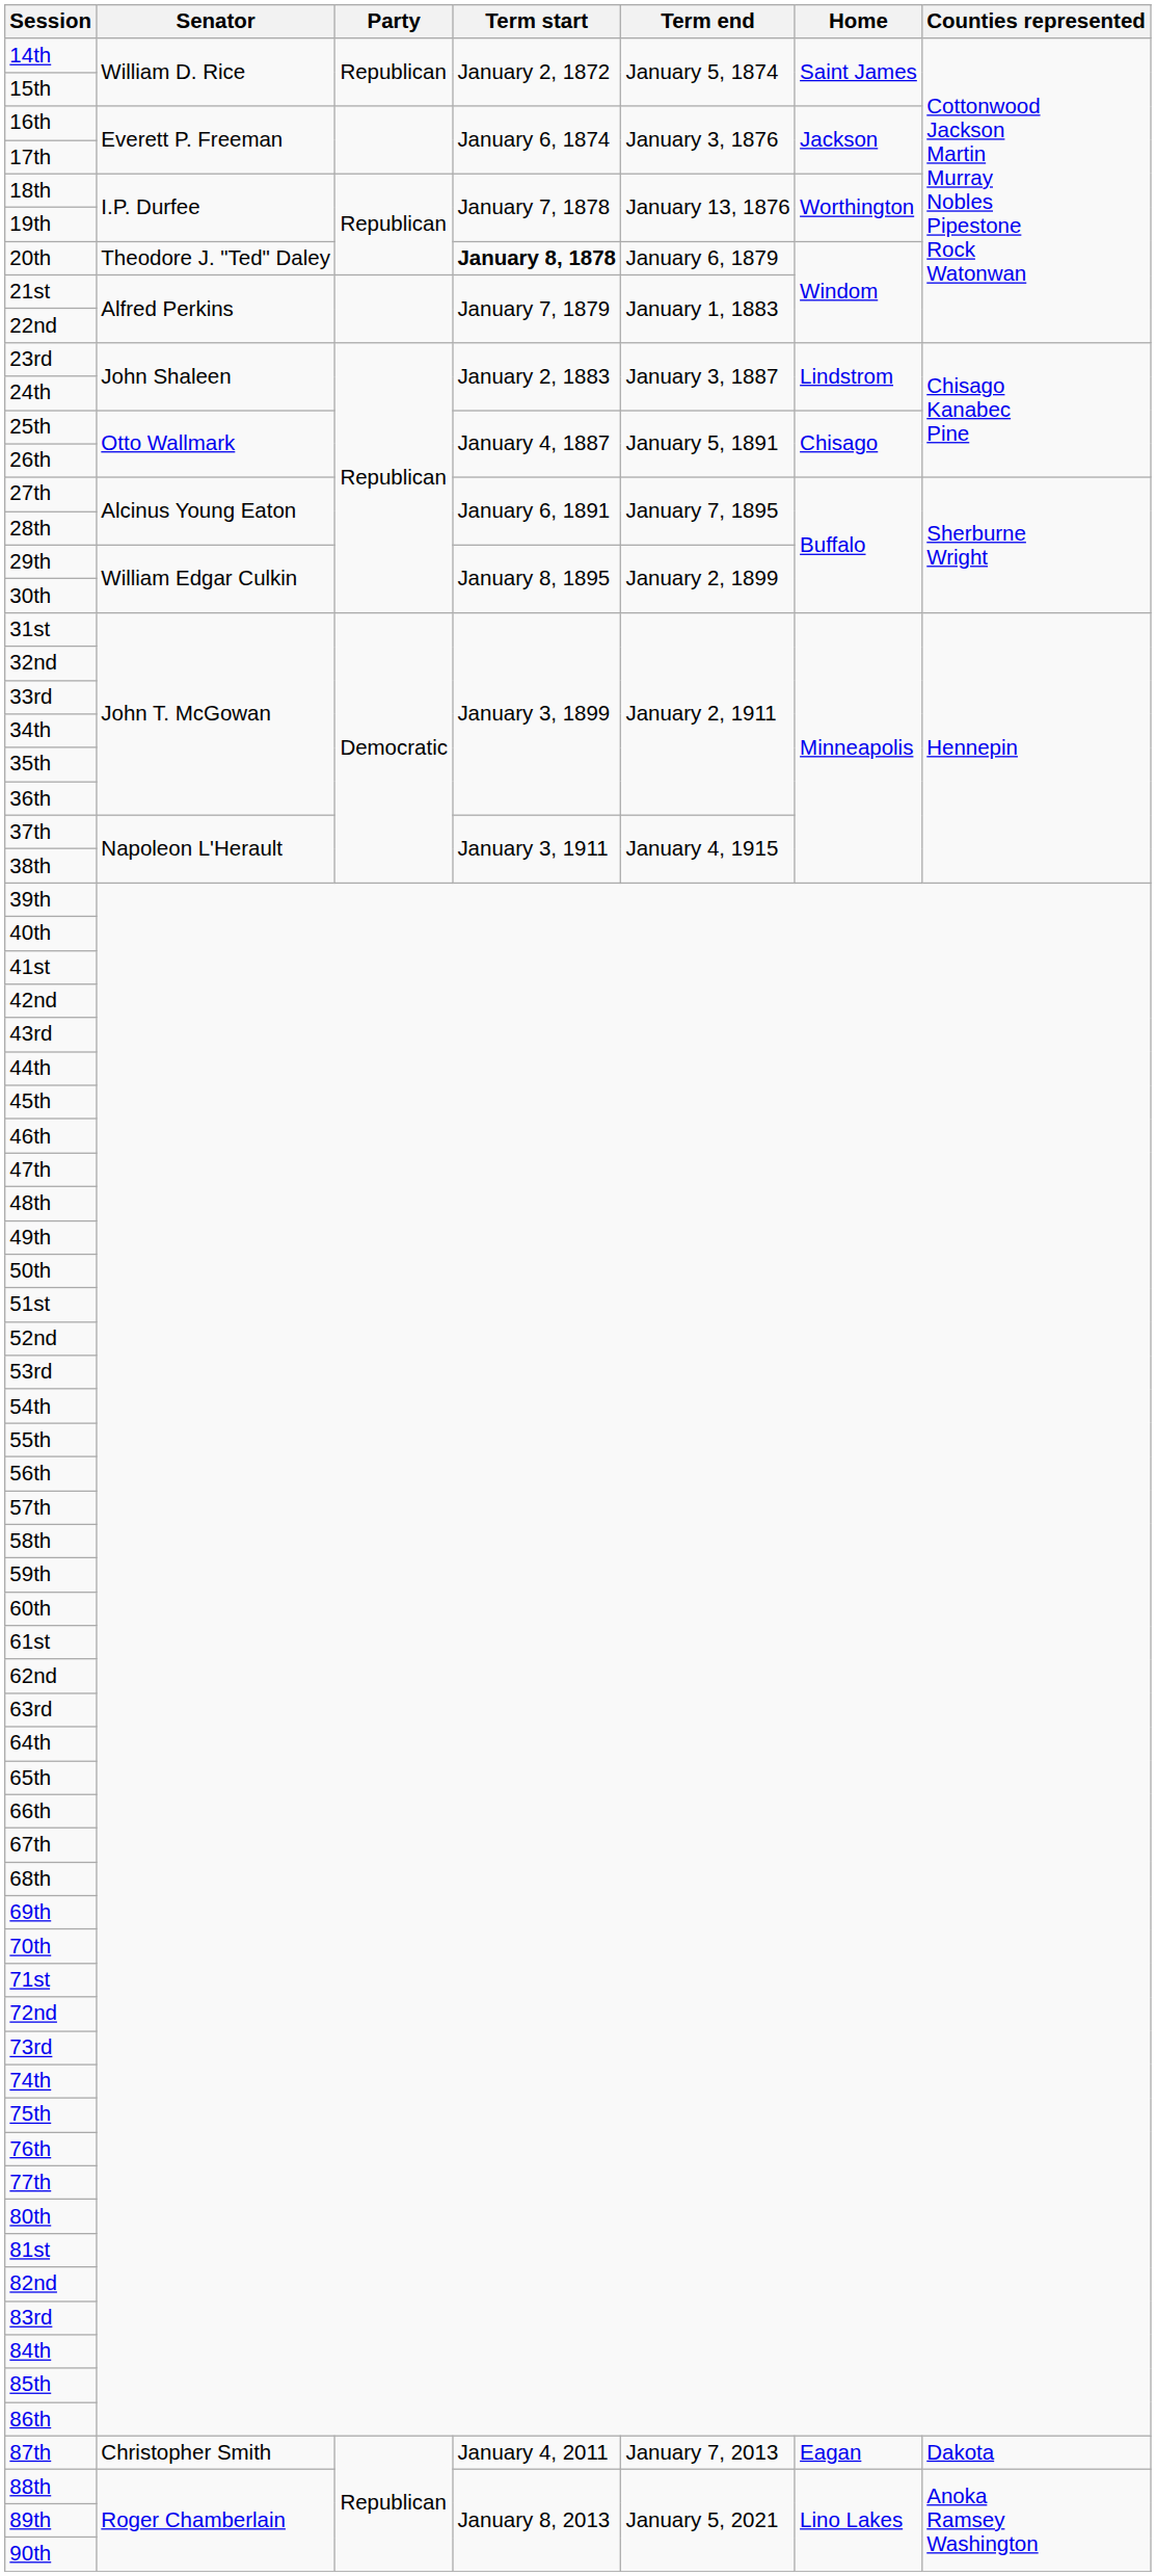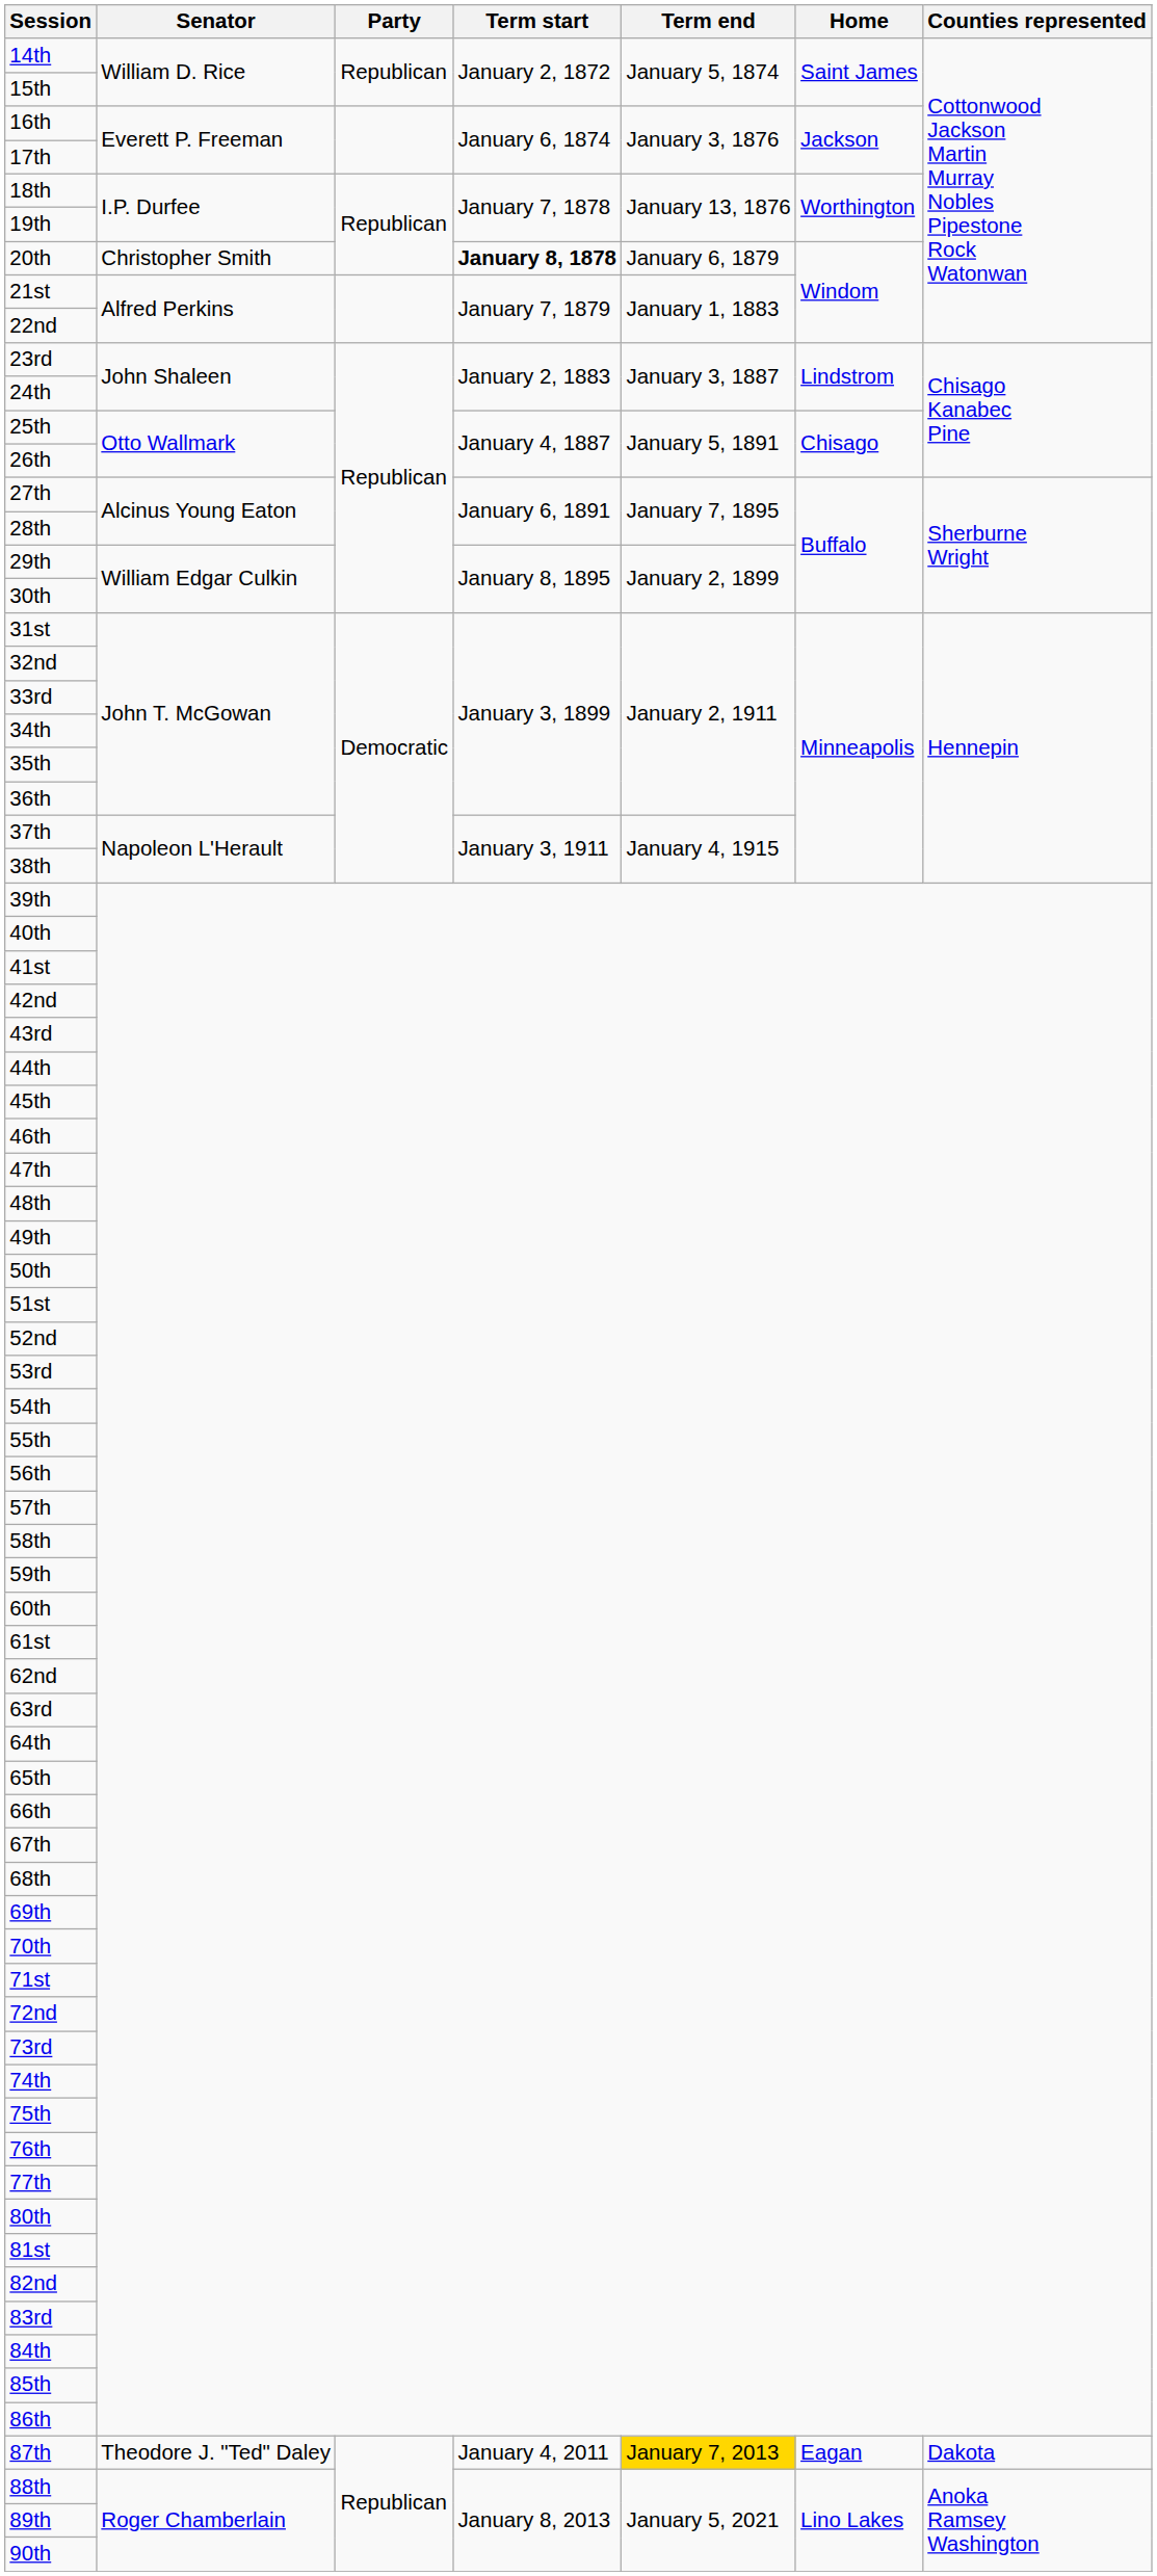20th | Senator: Theodore J. "Ted" Daley -> Christopher Smith
87th | Senator: Christopher Smith -> Theodore J. "Ted" Daley
87th | Term end: no background -> gold background
